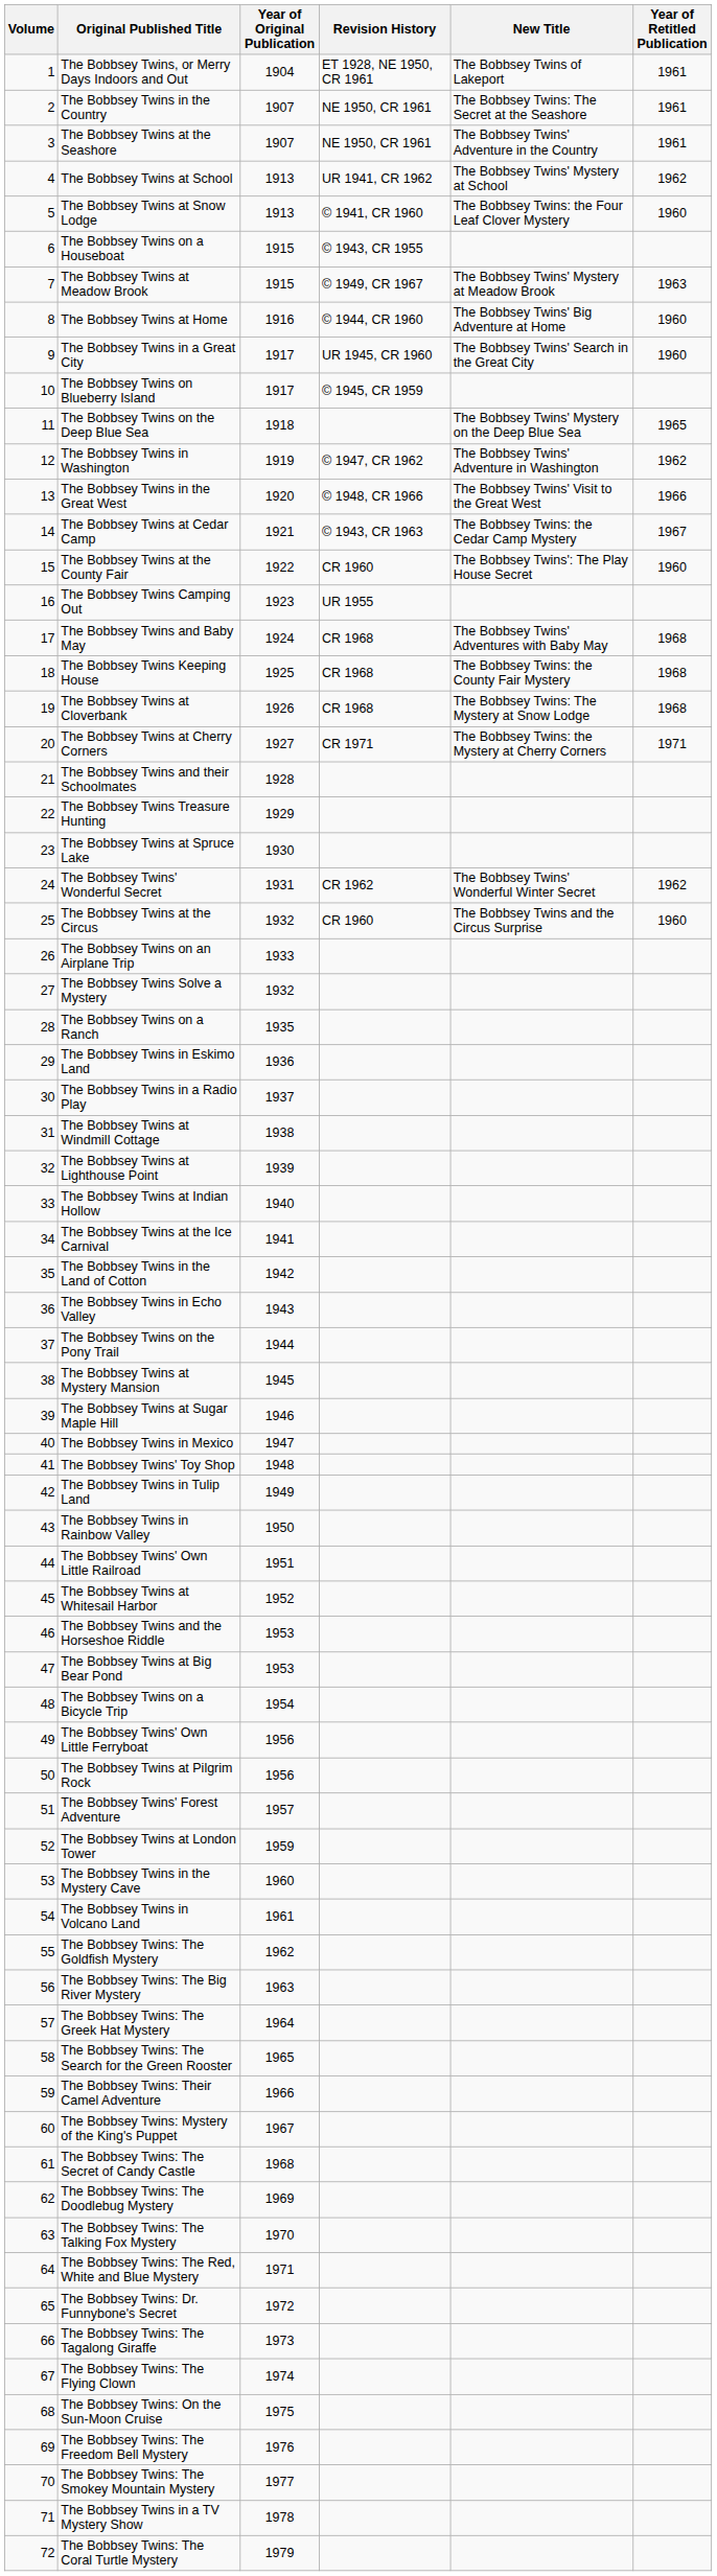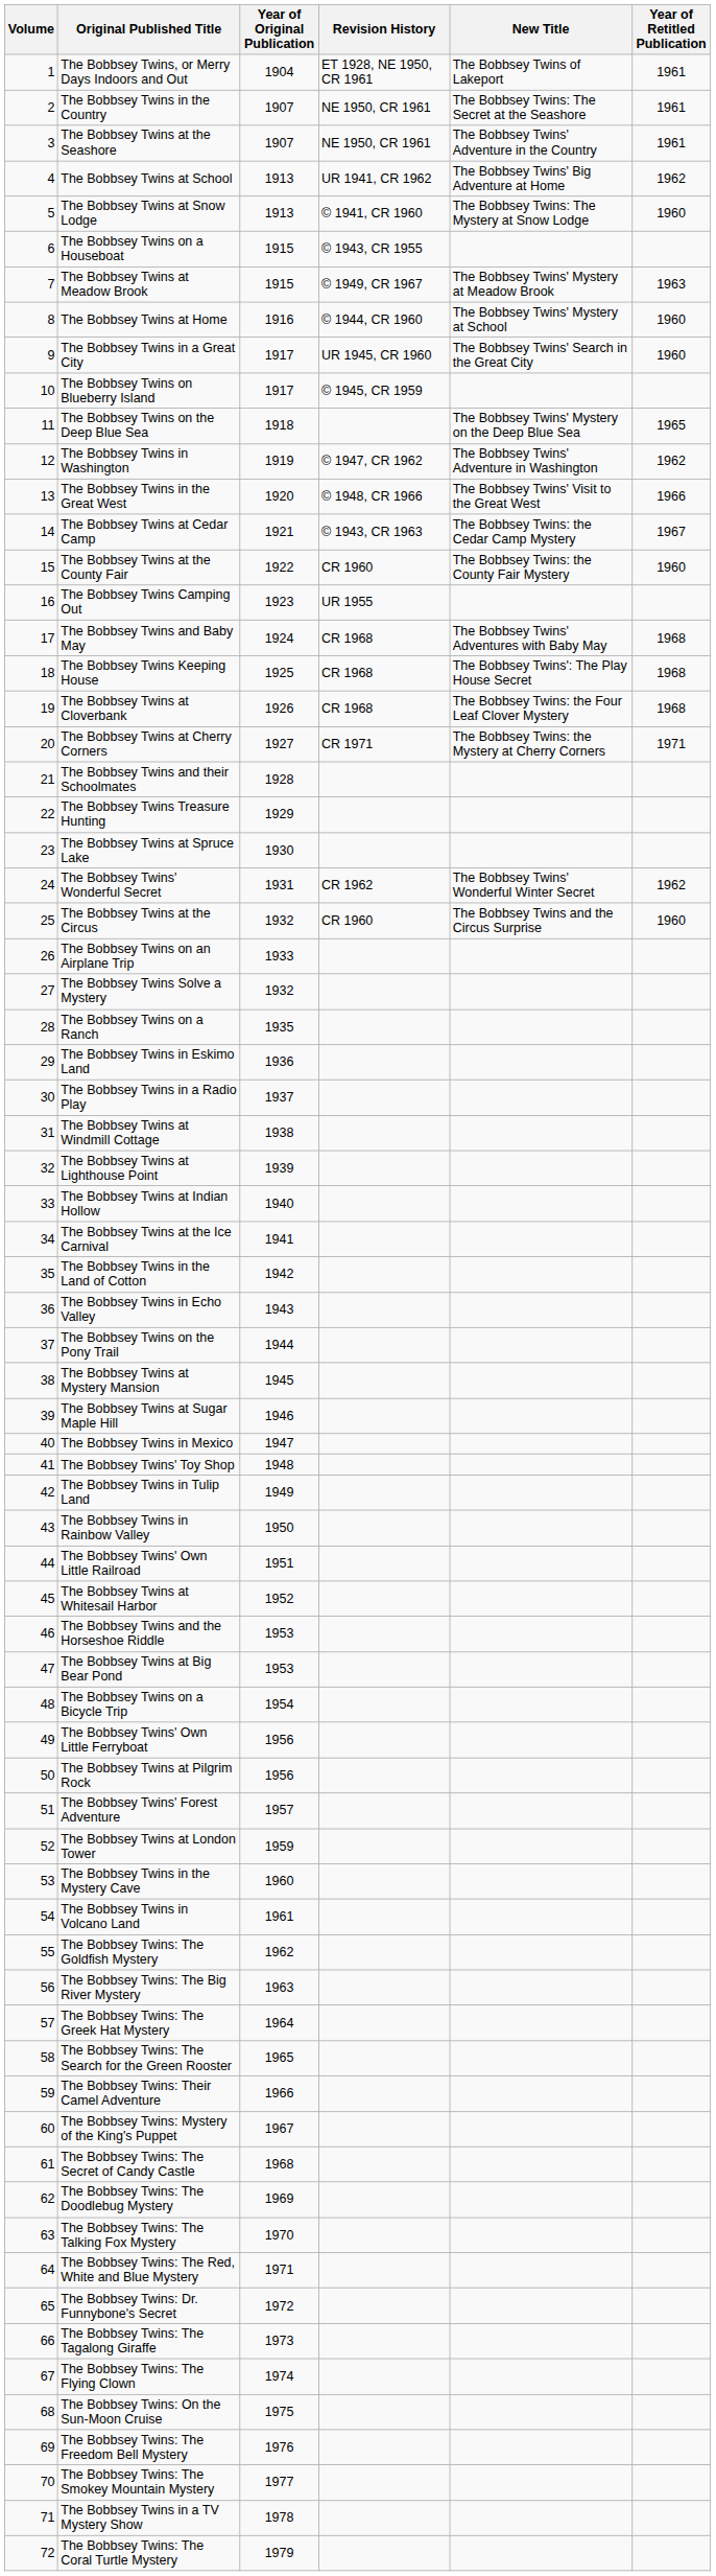The Bobbsey Twins at School | New Title: The Bobbsey Twins' Mystery at School -> The Bobbsey Twins' Big Adventure at Home
The Bobbsey Twins at Snow Lodge | New Title: The Bobbsey Twins: the Four Leaf Clover Mystery -> The Bobbsey Twins: The Mystery at Snow Lodge
The Bobbsey Twins at Home | New Title: The Bobbsey Twins' Big Adventure at Home -> The Bobbsey Twins' Mystery at School
The Bobbsey Twins at the County Fair | New Title: The Bobbsey Twins': The Play House Secret -> The Bobbsey Twins: the County Fair Mystery
The Bobbsey Twins Keeping House | New Title: The Bobbsey Twins: the County Fair Mystery -> The Bobbsey Twins': The Play House Secret
The Bobbsey Twins at Cloverbank | New Title: The Bobbsey Twins: The Mystery at Snow Lodge -> The Bobbsey Twins: the Four Leaf Clover Mystery
